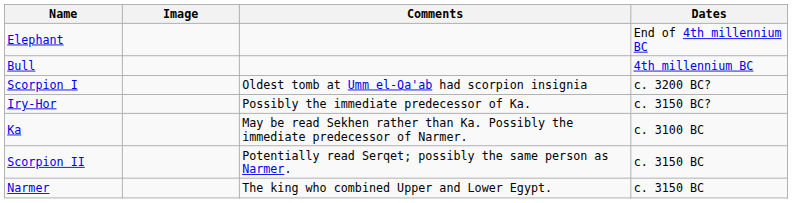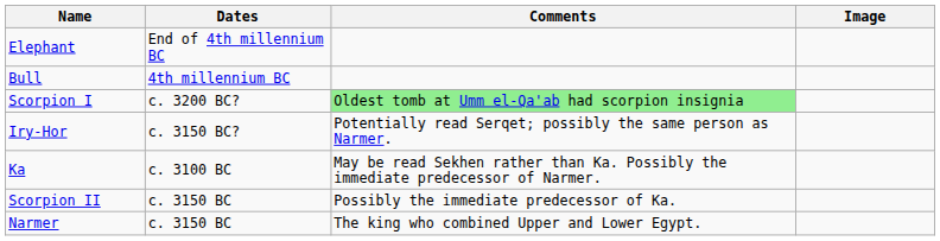columns swapped: Image <-> Dates
Scorpion I | Comments: no background -> lightgreen background
Iry-Hor | Comments: Possibly the immediate predecessor of Ka. -> Potentially read Serqet; possibly the same person as Narmer.
Scorpion II | Comments: Potentially read Serqet; possibly the same person as Narmer. -> Possibly the immediate predecessor of Ka.
